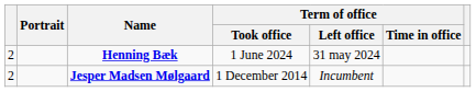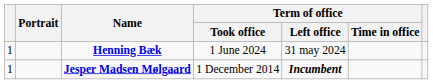Henning Bæk | column 1: 2 -> 1
Jesper Madsen Mølgaard | column 1: 2 -> 1
Jesper Madsen Mølgaard | Term of office / Left office: normal -> bold
